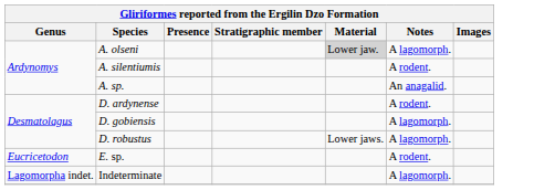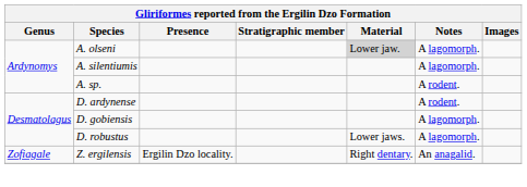A. silentiumis | Notes: A rodent. -> A lagomorph.
A. sp. | Notes: An anagalid. -> A rodent.
- row: Eucricetodon | E. sp. | A rodent.
- row: Lagomorpha indet. | Indeterminate | A lagomorph.
+ row: Zofiagale | Z. ergilensis | Ergilin Dzo locality. | Right dentary. | An anagalid.
